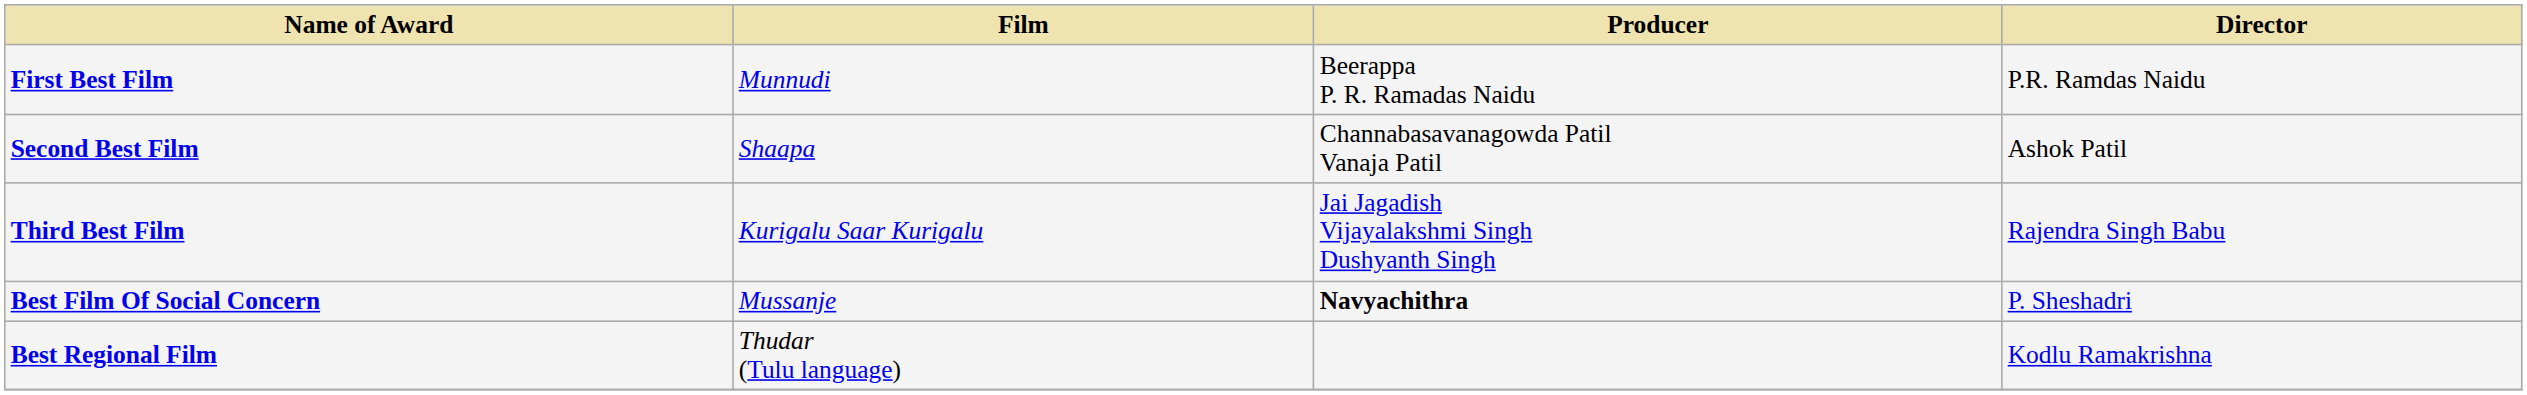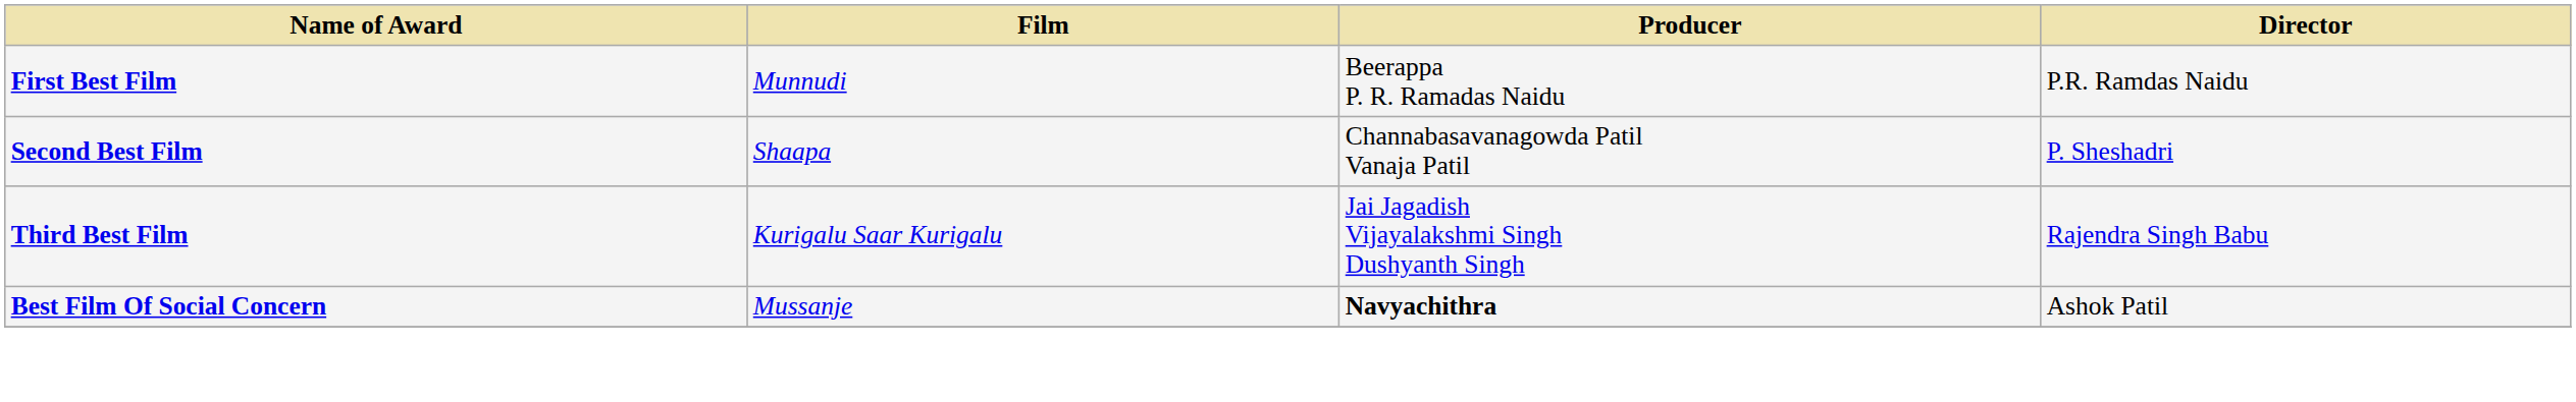Second Best Film | Director: Ashok Patil -> P. Sheshadri
Best Film Of Social Concern | Director: P. Sheshadri -> Ashok Patil
- row: Best Regional Film | Thudar (Tulu language) | Kodlu Ramakrishna
